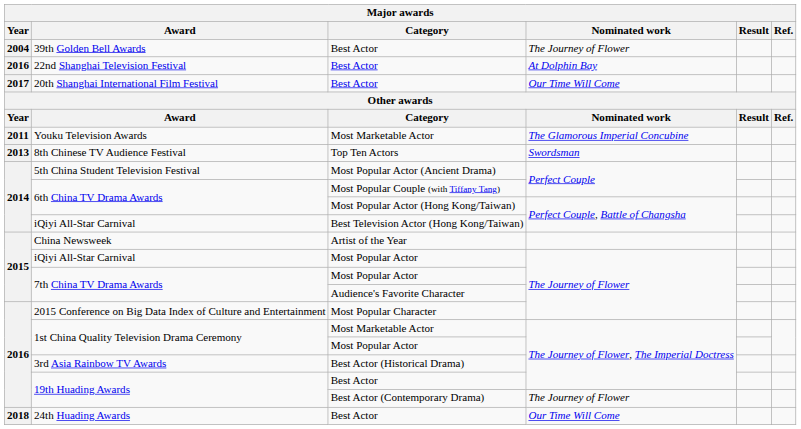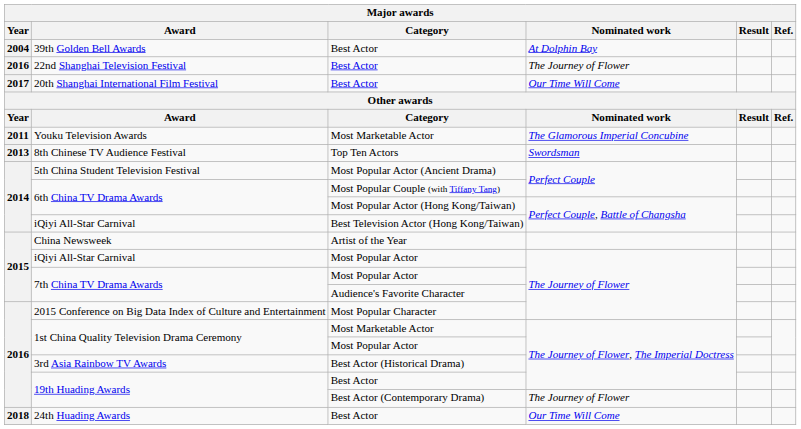39th Golden Bell Awards | Nominated work: The Journey of Flower -> At Dolphin Bay
22nd Shanghai Television Festival | Nominated work: At Dolphin Bay -> The Journey of Flower
